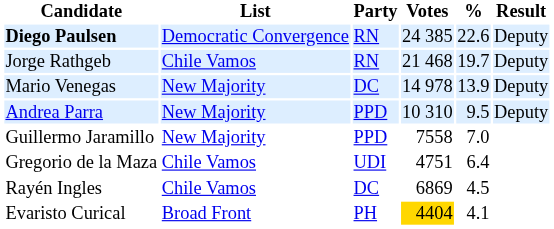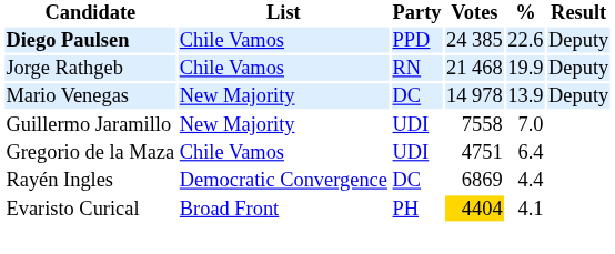Diego Paulsen | List: Democratic Convergence -> Chile Vamos
Diego Paulsen | Party: RN -> PPD
Jorge Rathgeb | %: 19.7 -> 19.9
- row: Andrea Parra | New Majority | PPD | 10 310 | 9.5 | Deputy
Guillermo Jaramillo | Party: PPD -> UDI
Rayén Ingles | List: Chile Vamos -> Democratic Convergence
Rayén Ingles | %: 4.5 -> 4.4
